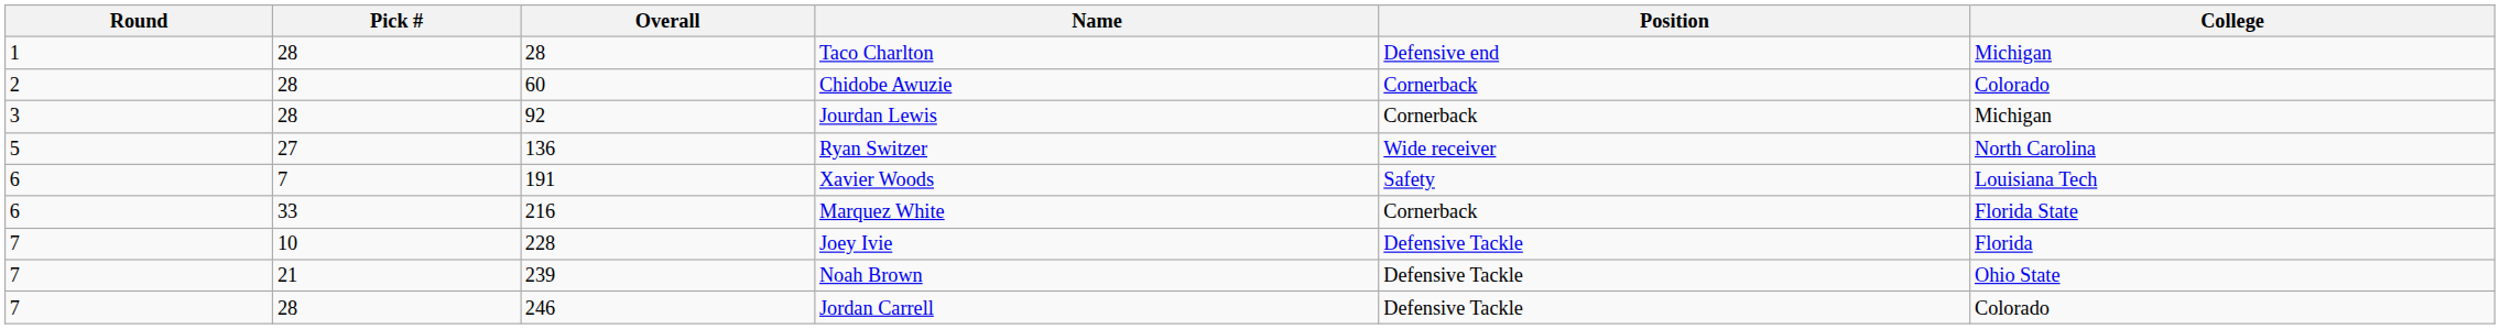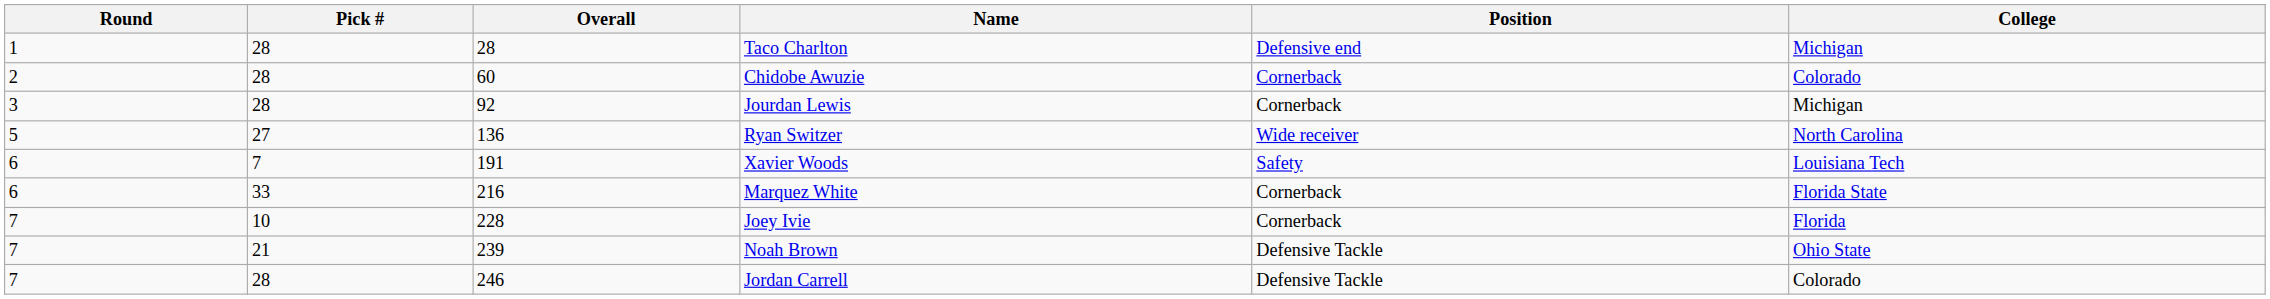Joey Ivie | Position: Defensive Tackle -> Cornerback
